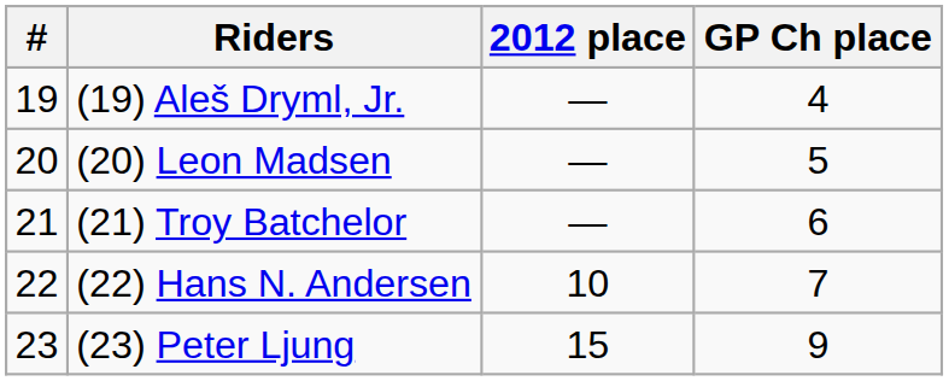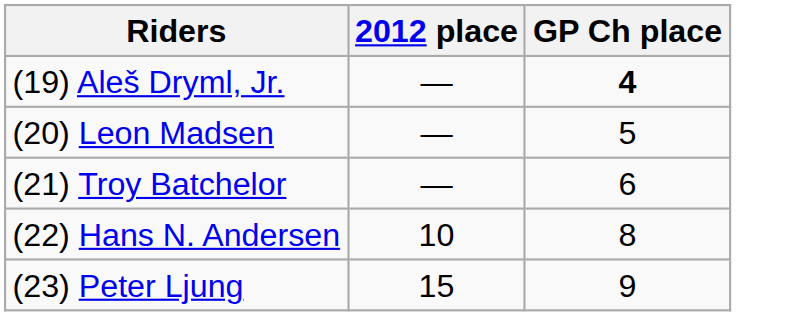- column: # | 19 | 20 | 21 | 22 | 23
(19) Aleš Dryml, Jr. | GP Ch place: normal -> bold
(22) Hans N. Andersen | GP Ch place: 7 -> 8
